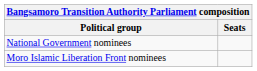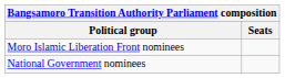rows swapped: Moro Islamic Liberation Front nominees <-> National Government nominees
